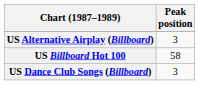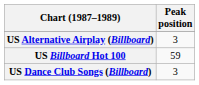US Billboard Hot 100 | Peak position: 58 -> 59
